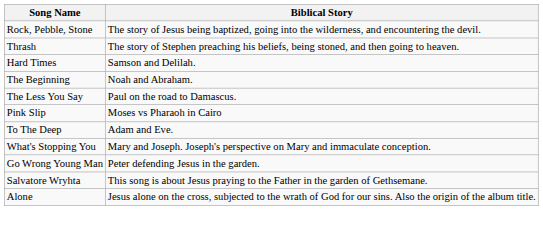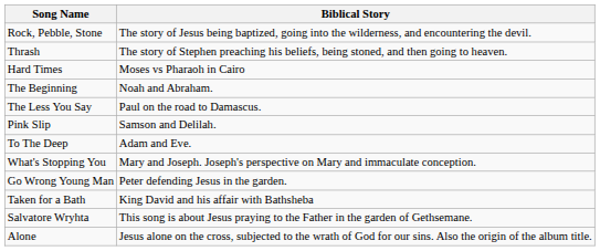Hard Times | Biblical Story: Samson and Delilah. -> Moses vs Pharaoh in Cairo
Pink Slip | Biblical Story: Moses vs Pharaoh in Cairo -> Samson and Delilah.
+ row: Taken for a Bath | King David and his affair with Bathsheba
